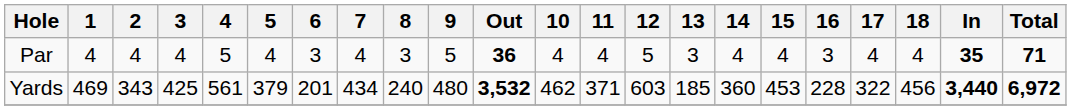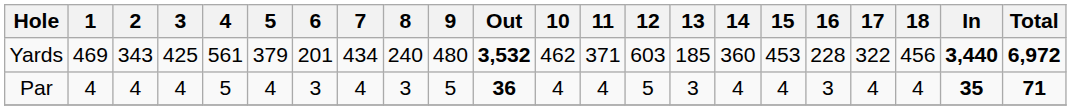rows swapped: Yards <-> Par
